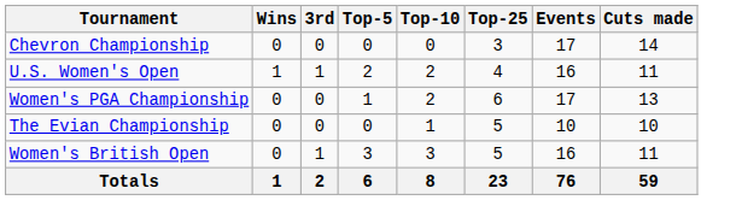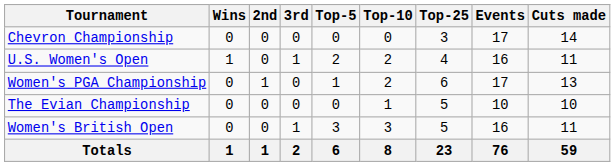+ column: 2nd | 0 | 0 | 1 | 0 | 0 | 1
